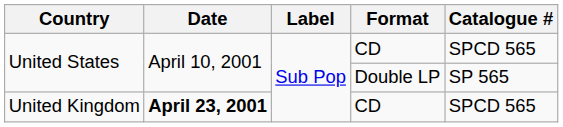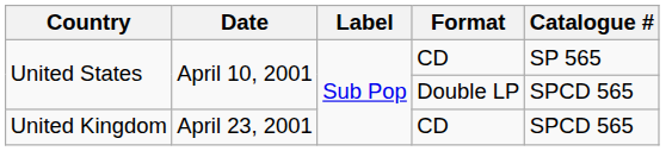United States / CD | Catalogue #: SPCD 565 -> SP 565
United States / Double LP | Catalogue #: SP 565 -> SPCD 565
United Kingdom | Date: bold -> normal
